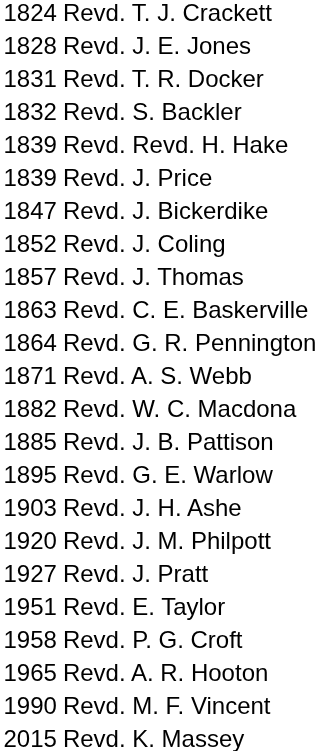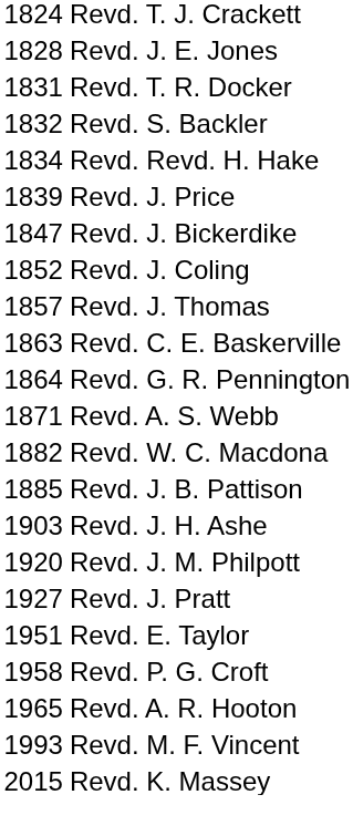Revd. Revd. H. Hake | column 1: 1839 -> 1834
- row: 1895 | Revd. G. E. Warlow
Revd. M. F. Vincent | column 1: 1990 -> 1993
